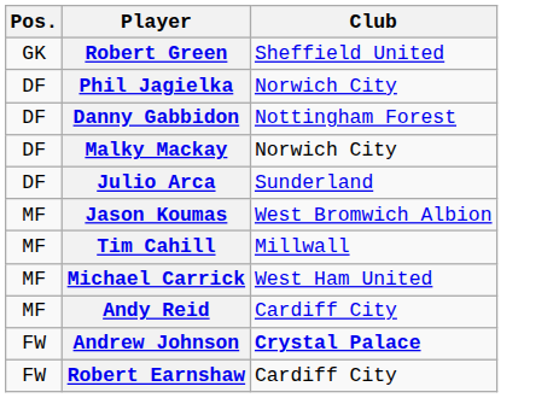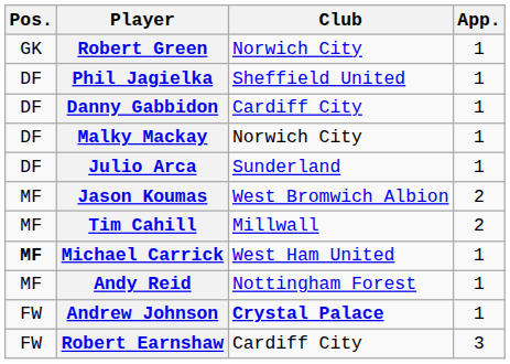+ column: App. | 1 | 1 | 1 | 1 | 1 | 2 | 2 | 1 | 1 | 1 | 3
Robert Green | Club: Sheffield United -> Norwich City
Phil Jagielka | Club: Norwich City -> Sheffield United
Danny Gabbidon | Club: Nottingham Forest -> Cardiff City
Michael Carrick | Pos.: normal -> bold
Andy Reid | Club: Cardiff City -> Nottingham Forest
